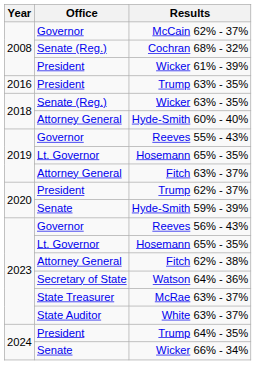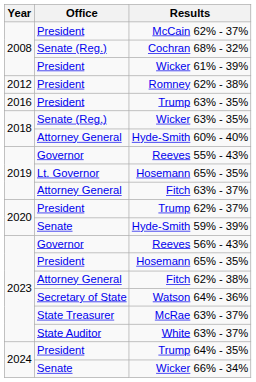McCain 62% - 37% | Office: Governor -> President
+ row: 2012 | President | Romney 62% - 38%
2023 / Hosemann 65% - 35% | Office: Lt. Governor -> President
